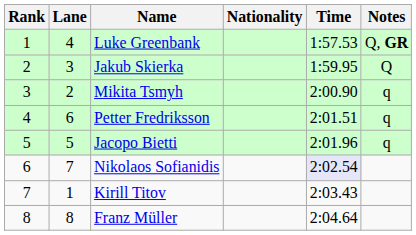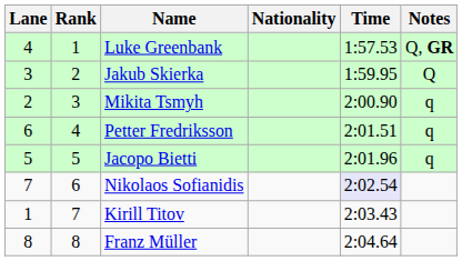columns swapped: Rank <-> Lane
